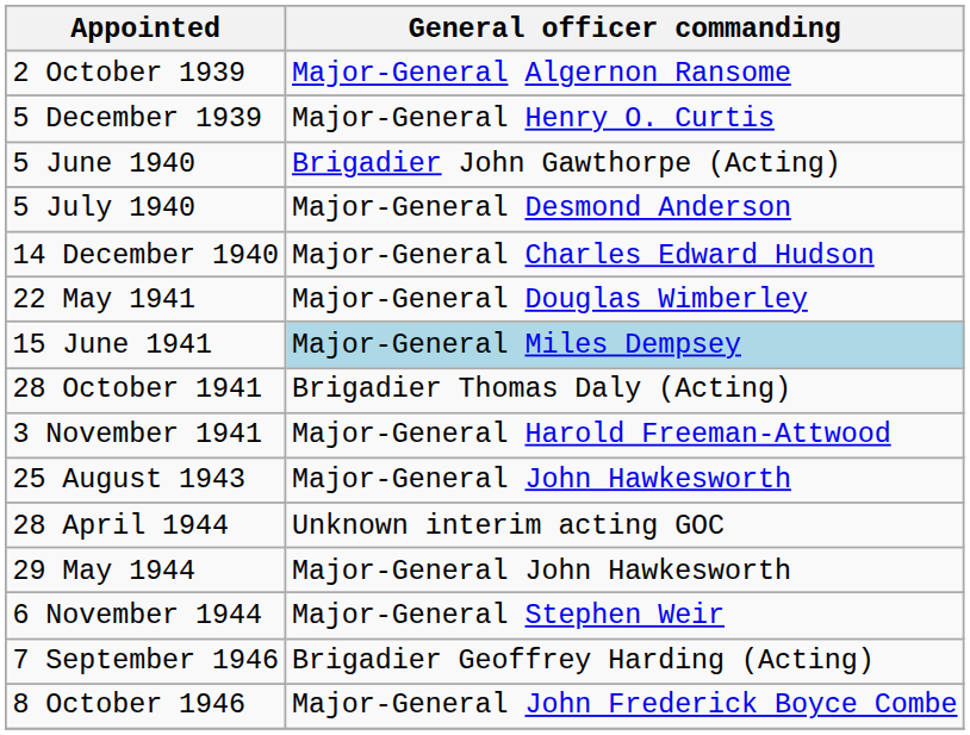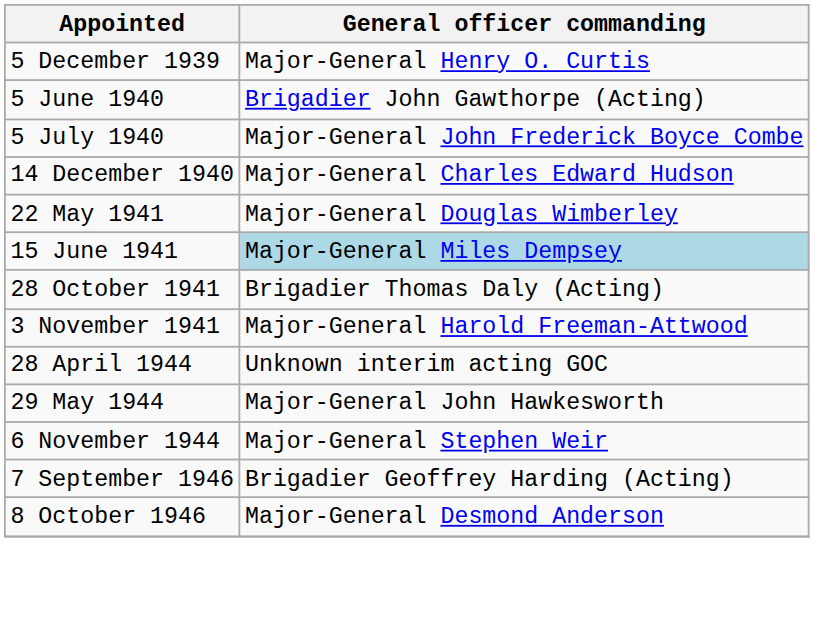- row: 2 October 1939 | Major-General Algernon Ransome
5 July 1940 | General officer commanding: Major-General Desmond Anderson -> Major-General John Frederick Boyce Combe
- row: 25 August 1943 | Major-General John Hawkesworth
8 October 1946 | General officer commanding: Major-General John Frederick Boyce Combe -> Major-General Desmond Anderson
